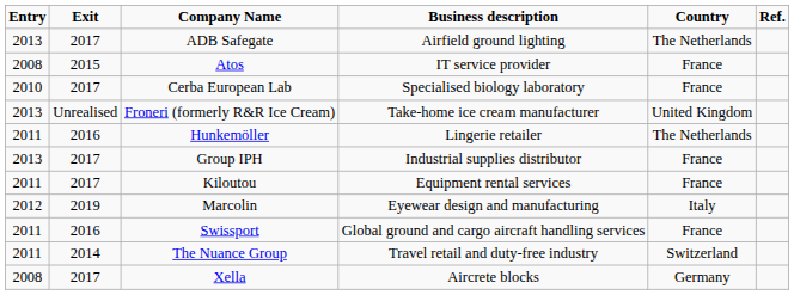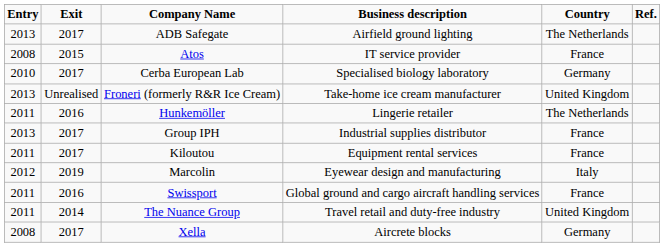Cerba European Lab | Country: France -> Germany
The Nuance Group | Country: Switzerland -> United Kingdom
